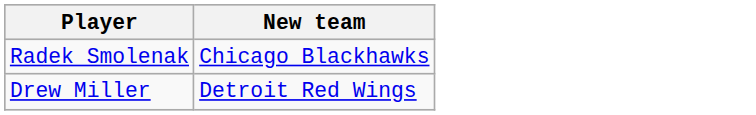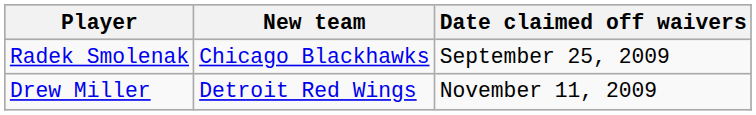+ column: Date claimed off waivers | September 25, 2009 | November 11, 2009
